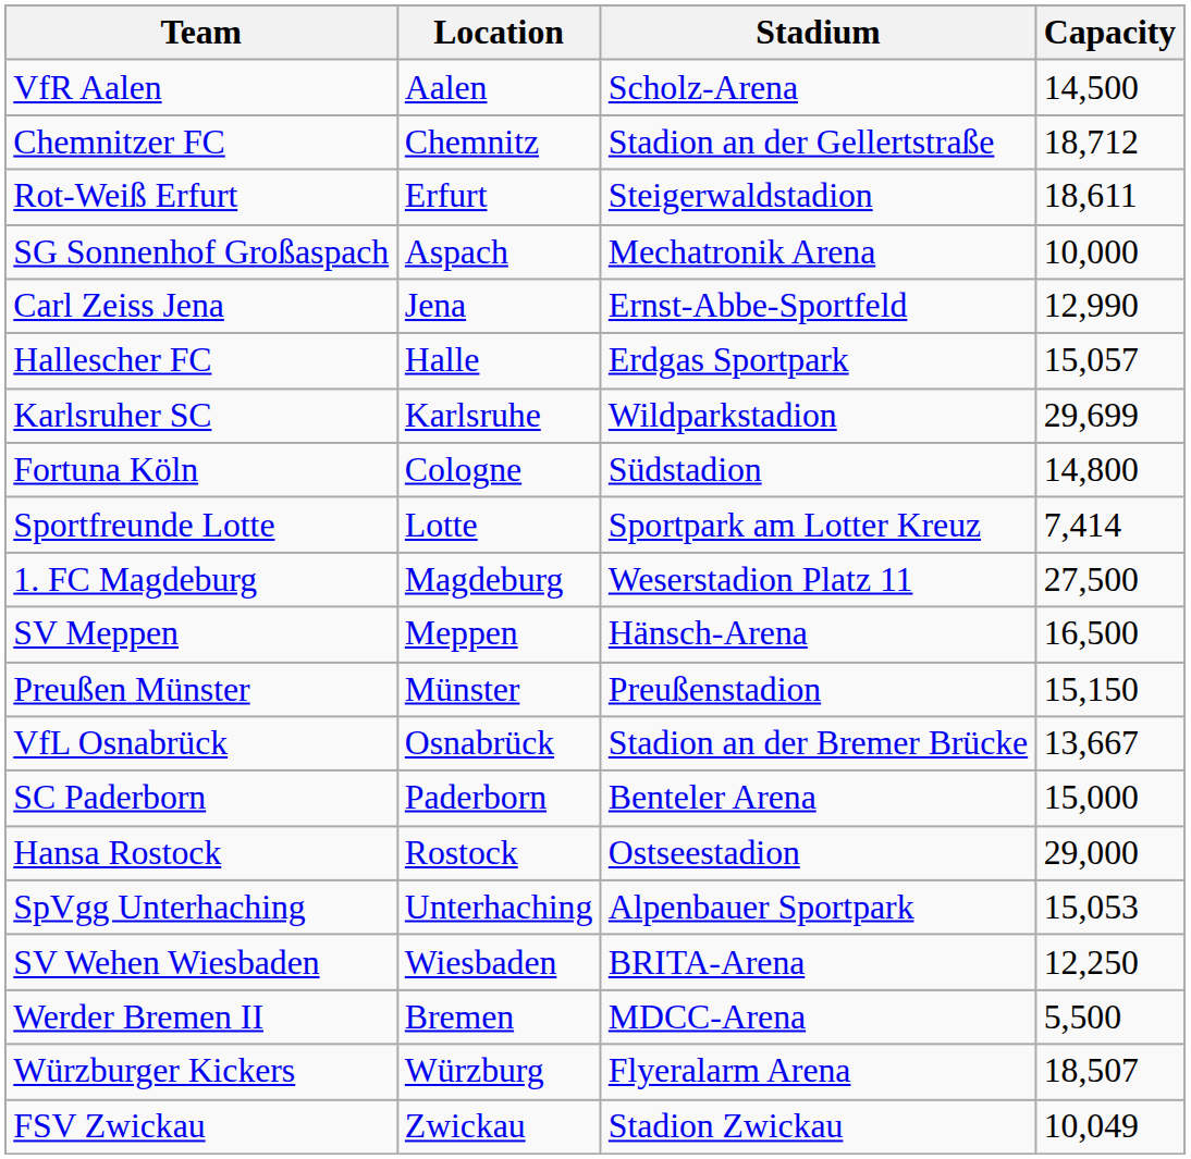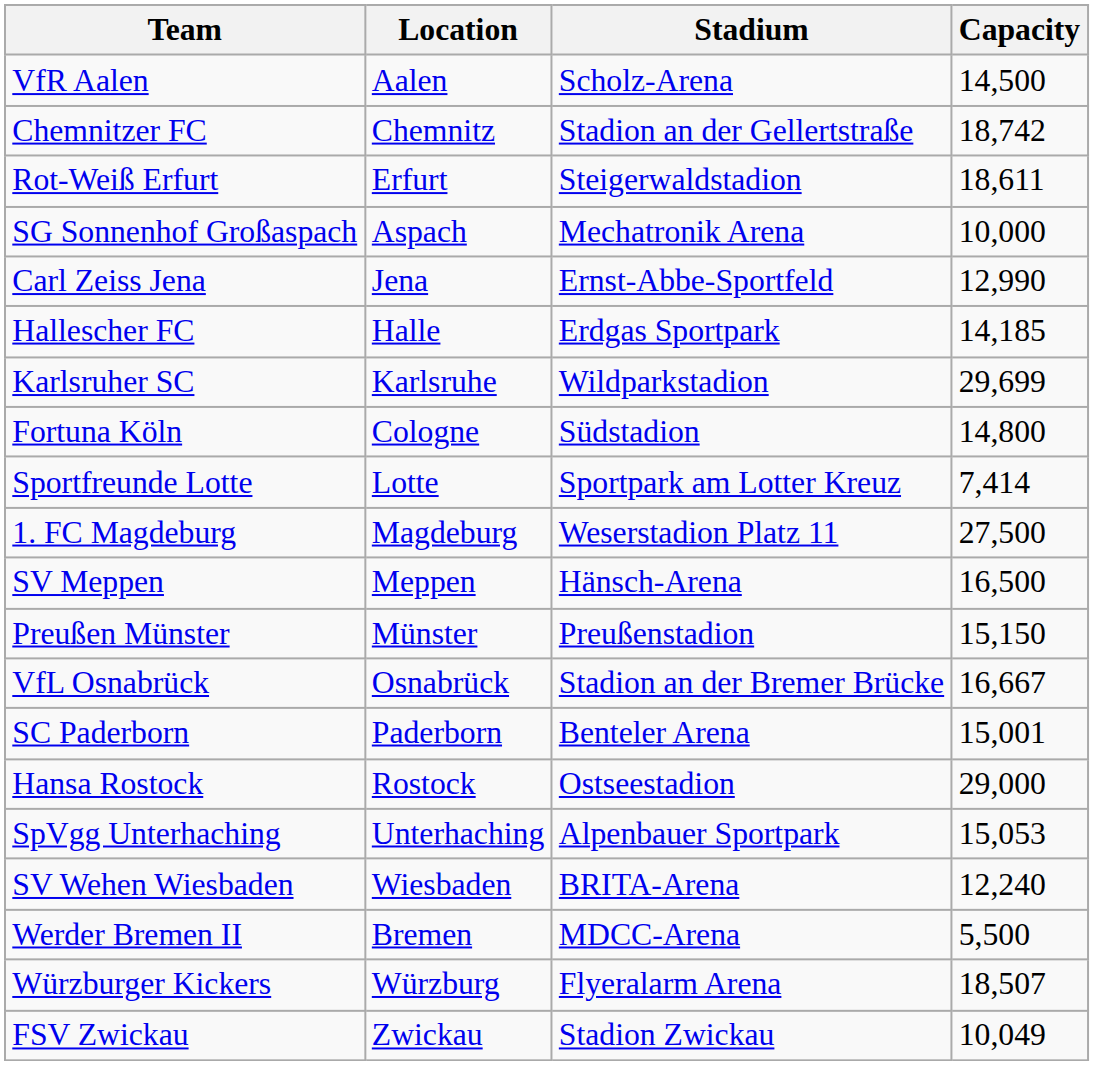Chemnitzer FC | Capacity: 18,712 -> 18,742
Hallescher FC | Capacity: 15,057 -> 14,185
VfL Osnabrück | Capacity: 13,667 -> 16,667
SC Paderborn | Capacity: 15,000 -> 15,001
SV Wehen Wiesbaden | Capacity: 12,250 -> 12,240
